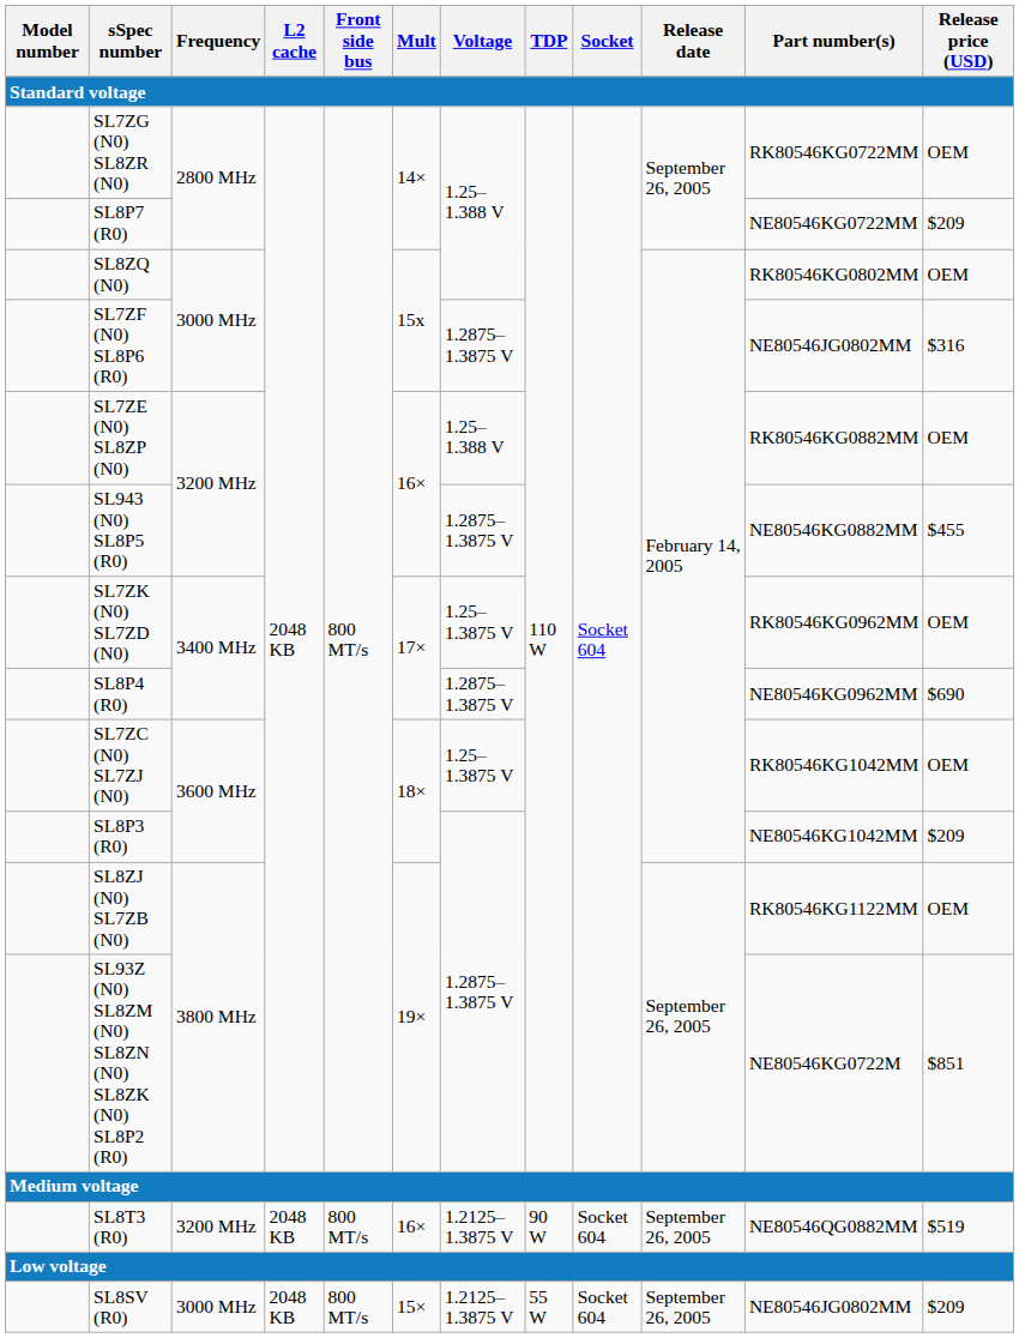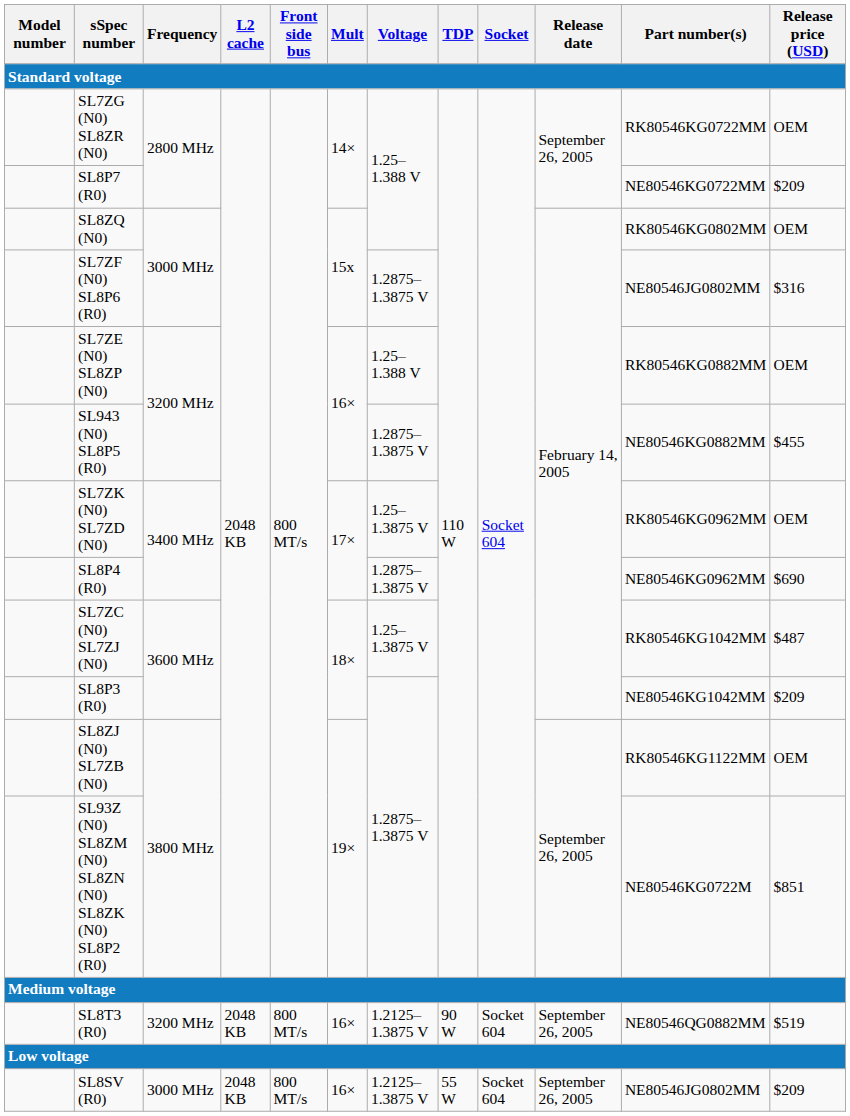SL7ZC (N0) SL7ZJ (N0) | Release price (USD): OEM -> $487
SL8SV (R0) | Mult: 15× -> 16×
